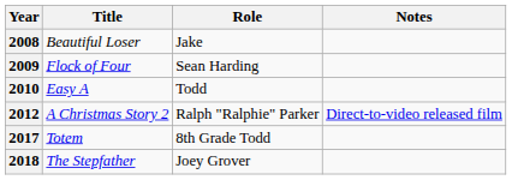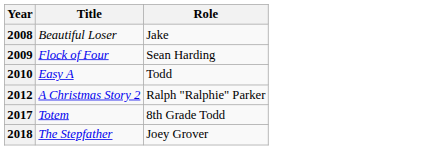- column: Notes | Direct-to-video released film
